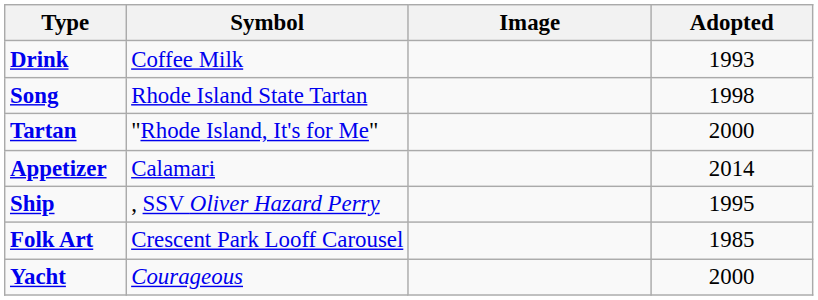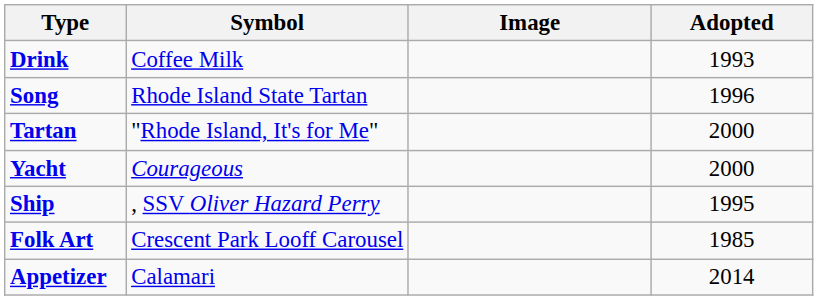Song | Adopted: 1998 -> 1996
rows swapped: Yacht <-> Appetizer
